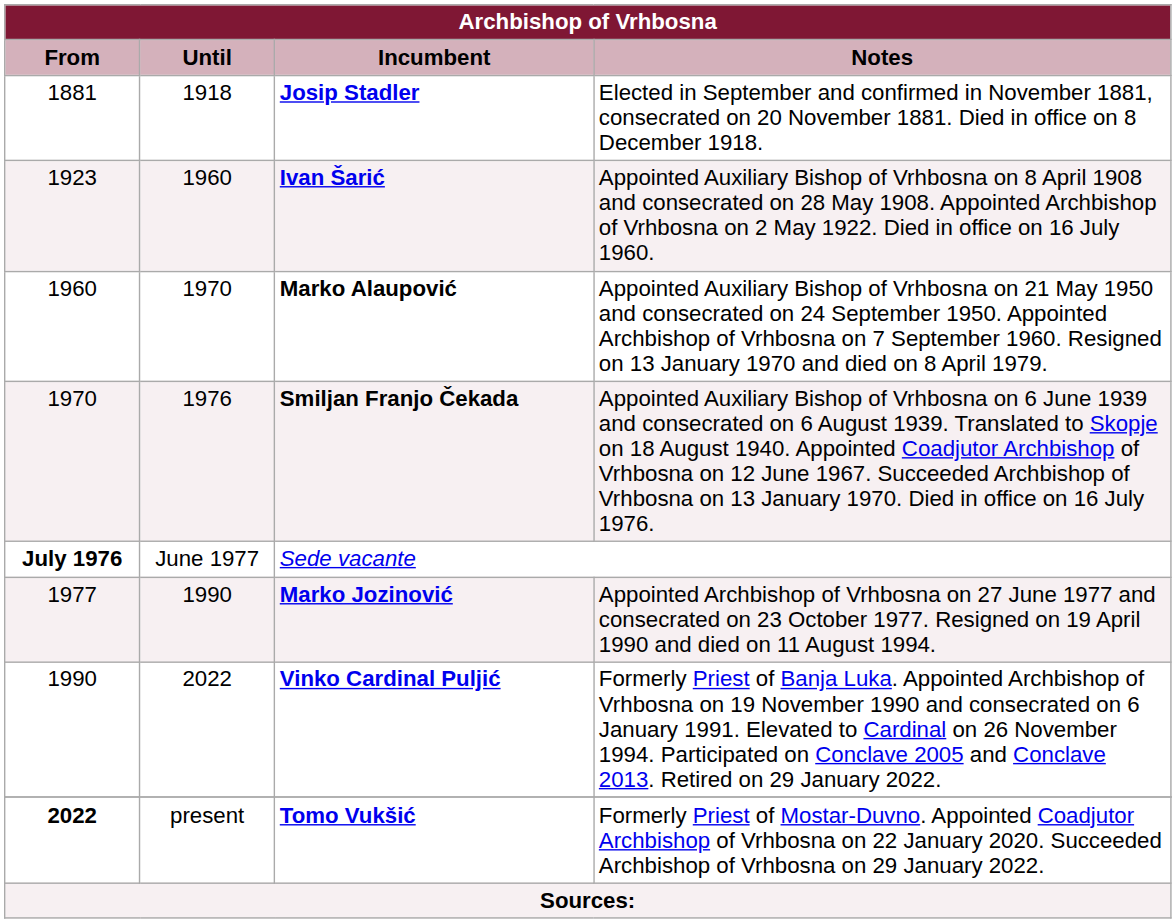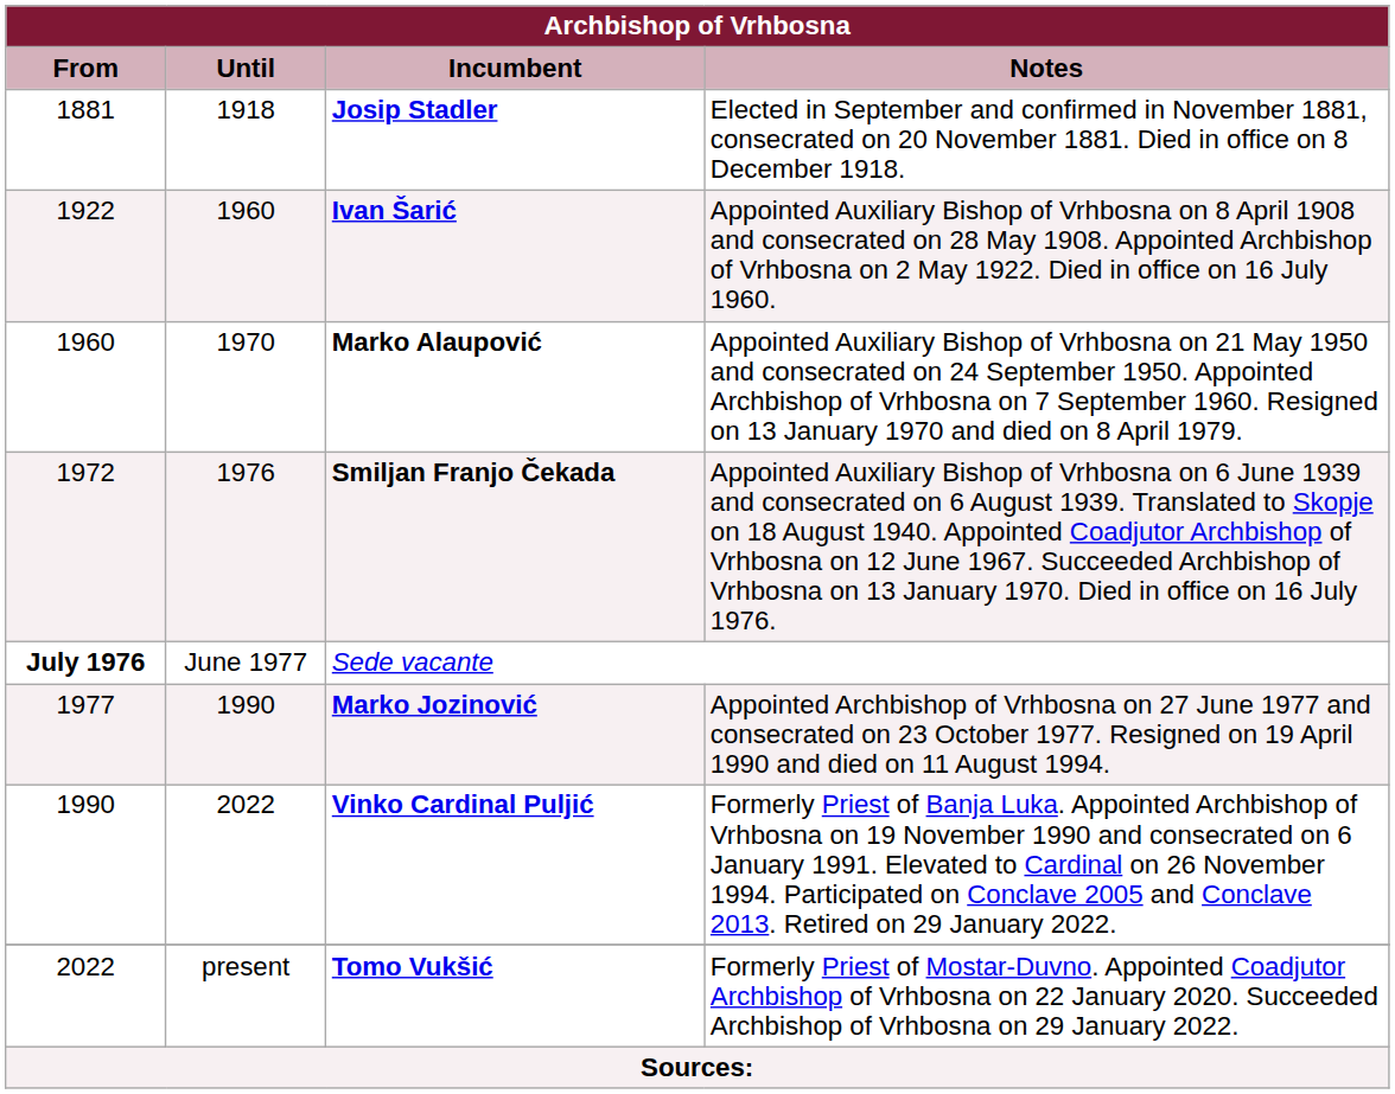Ivan Šarić | Archbishop of Vrhbosna / From: 1923 -> 1922
Smiljan Franjo Čekada | Archbishop of Vrhbosna / From: 1970 -> 1972
Tomo Vukšić | Archbishop of Vrhbosna / From: bold -> normal
